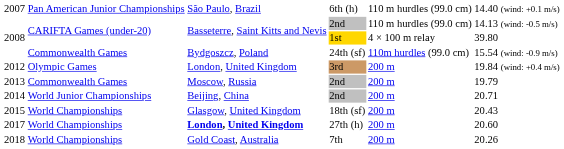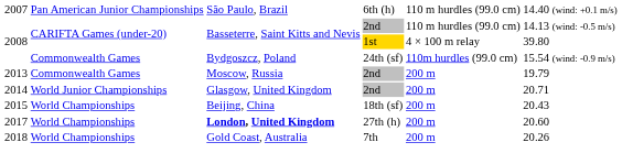- row: 2012 | Olympic Games | London, United Kingdom | 3rd | 200 m | 19.84 (wind: +0.4 m/s)
2014 | column 3: Beijing, China -> Glasgow, United Kingdom
2015 | column 3: Glasgow, United Kingdom -> Beijing, China
